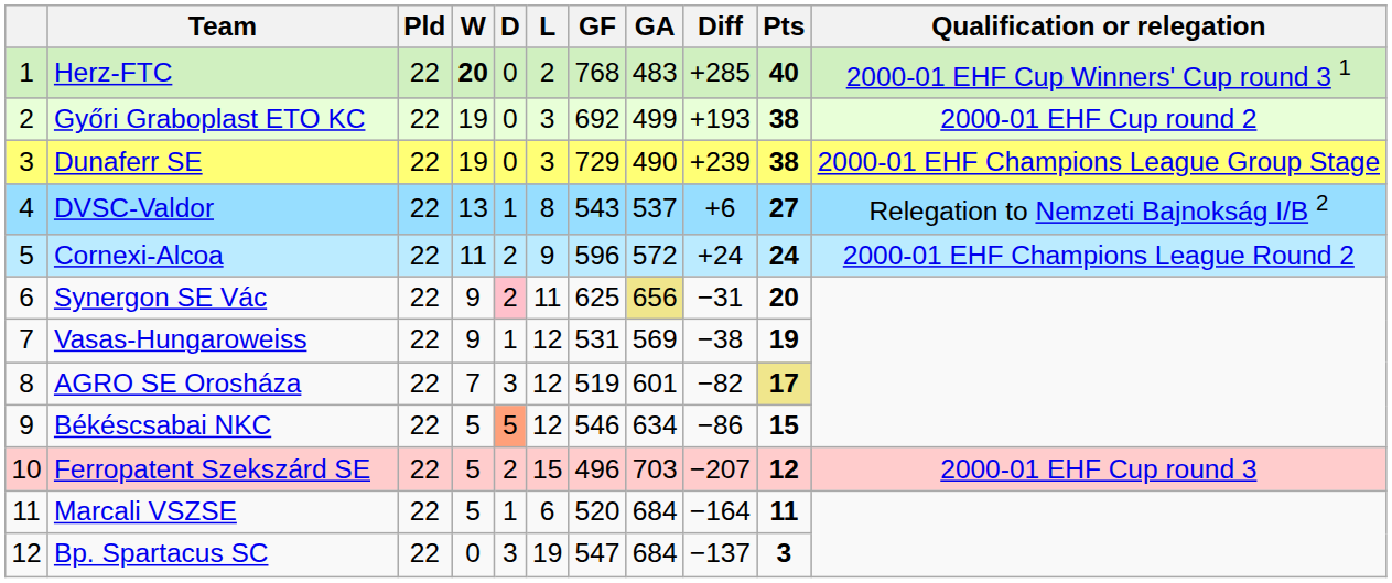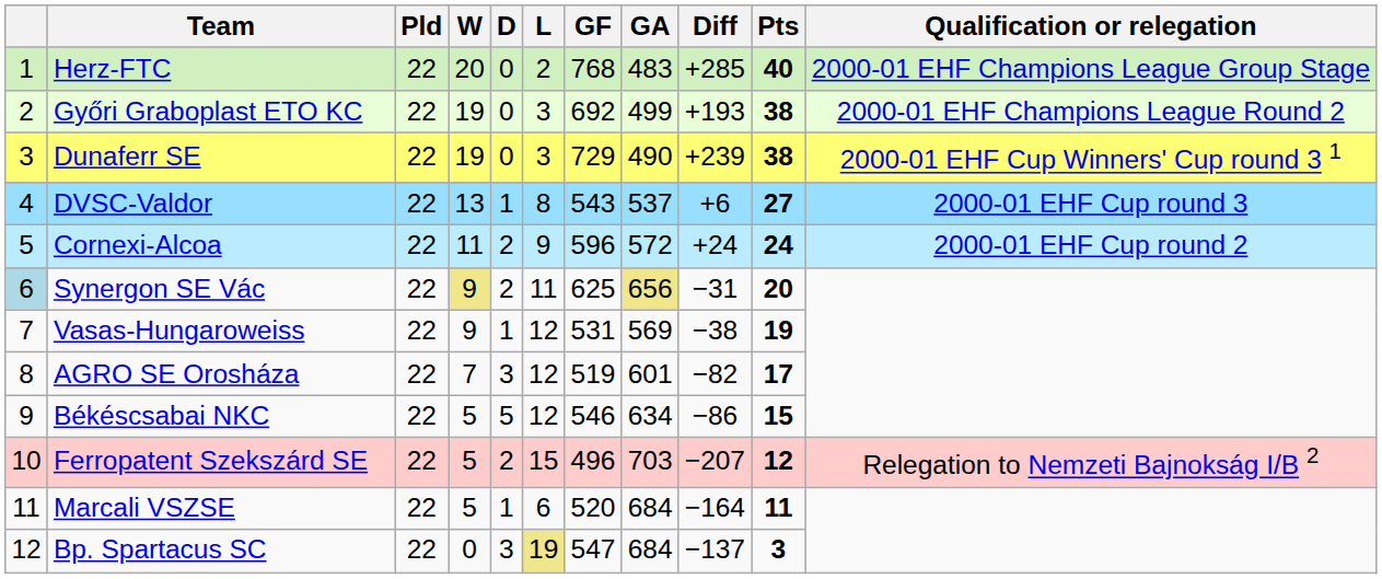Herz-FTC | W: bold -> normal
Herz-FTC | Qualification or relegation: 2000-01 EHF Cup Winners' Cup round 3 1 -> 2000-01 EHF Champions League Group Stage
Győri Graboplast ETO KC | Qualification or relegation: 2000-01 EHF Cup round 2 -> 2000-01 EHF Champions League Round 2
Dunaferr SE | Qualification or relegation: 2000-01 EHF Champions League Group Stage -> 2000-01 EHF Cup Winners' Cup round 3 1
DVSC-Valdor | Qualification or relegation: Relegation to Nemzeti Bajnokság I/B 2 -> 2000-01 EHF Cup round 3
Cornexi-Alcoa | Qualification or relegation: 2000-01 EHF Champions League Round 2 -> 2000-01 EHF Cup round 2
Synergon SE Vác | column 1: no background -> lightblue background
Synergon SE Vác | W: no background -> khaki background
Synergon SE Vác | D: pink background -> no background
AGRO SE Orosháza | Pts: khaki background -> no background
Békéscsabai NKC | D: lightsalmon background -> no background
Ferropatent Szekszárd SE | Qualification or relegation: 2000-01 EHF Cup round 3 -> Relegation to Nemzeti Bajnokság I/B 2
Bp. Spartacus SC | L: no background -> khaki background
